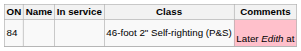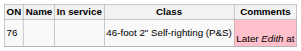46-foot 2" Self-righting (P&S) | ON: 84 -> 76
